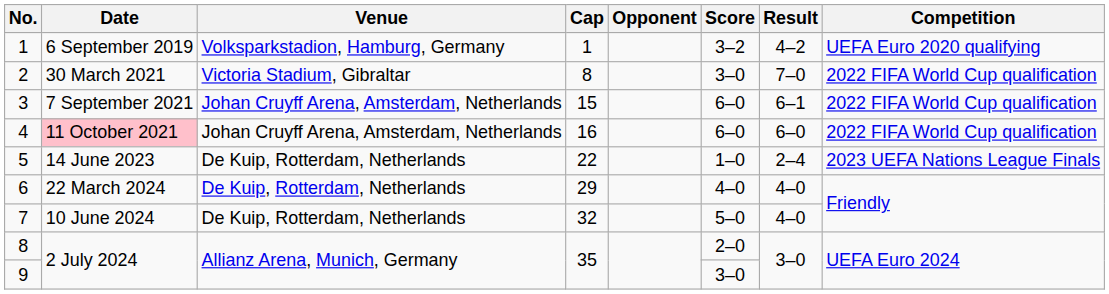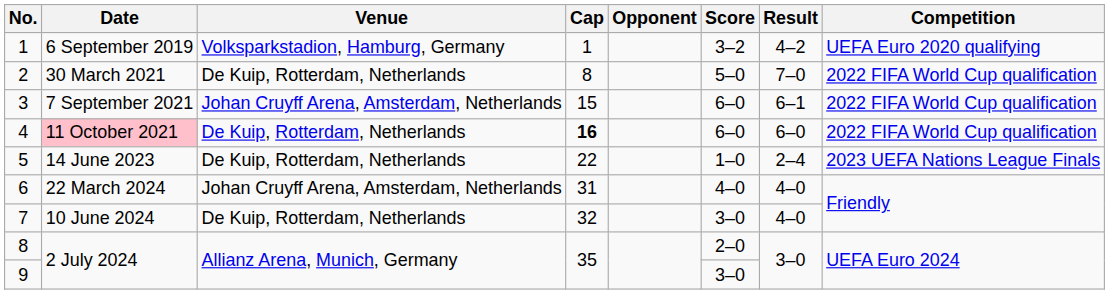2 | Venue: Victoria Stadium, Gibraltar -> De Kuip, Rotterdam, Netherlands
2 | Score: 3–0 -> 5–0
4 | Venue: Johan Cruyff Arena, Amsterdam, Netherlands -> De Kuip, Rotterdam, Netherlands
4 | Cap: normal -> bold
6 | Venue: De Kuip, Rotterdam, Netherlands -> Johan Cruyff Arena, Amsterdam, Netherlands
6 | Cap: 29 -> 31
7 | Score: 5–0 -> 3–0
